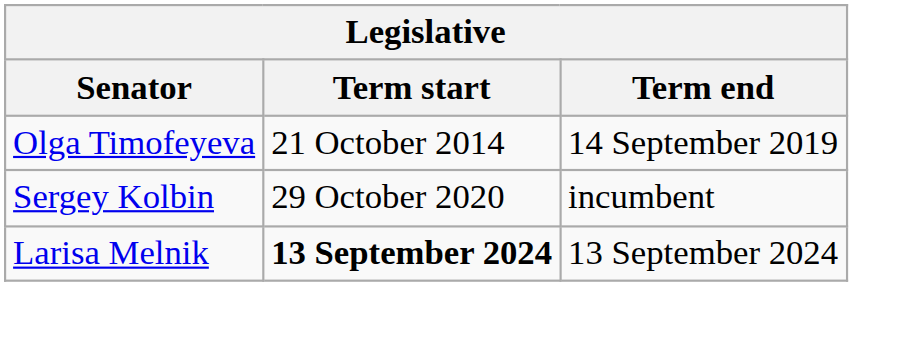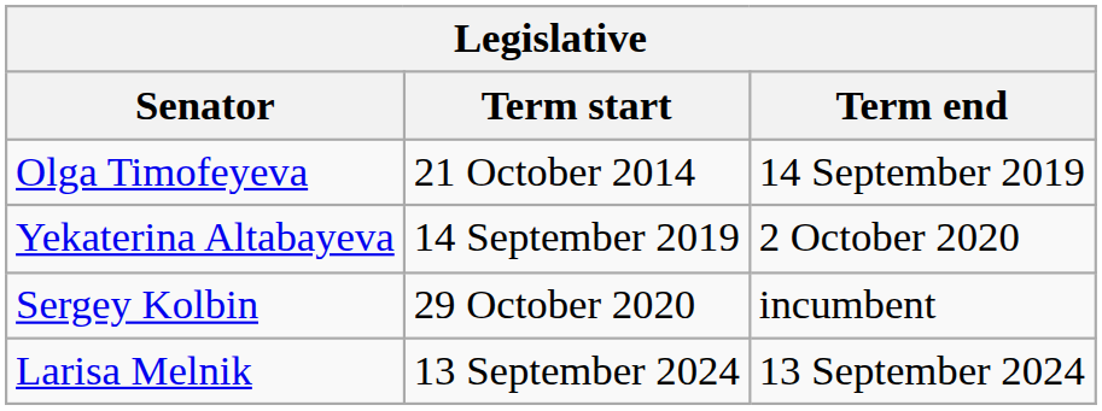+ row: Yekaterina Altabayeva | 14 September 2019 | 2 October 2020
Larisa Melnik | Term start: bold -> normal
